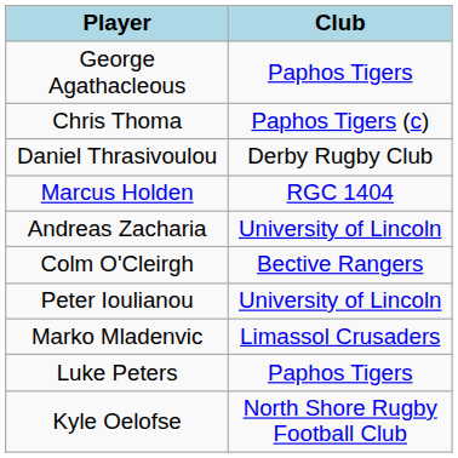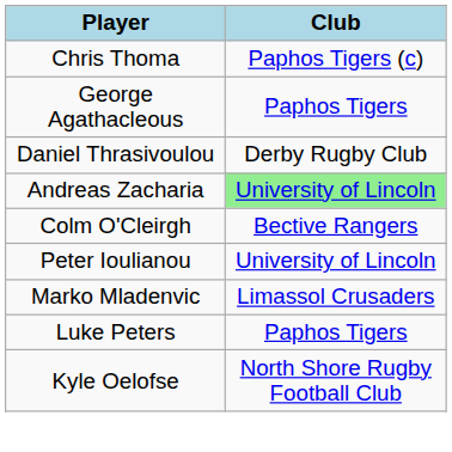rows swapped: Chris Thoma <-> George Agathacleous
- row: Marcus Holden | RGC 1404
Andreas Zacharia | column 2: no background -> lightgreen background
